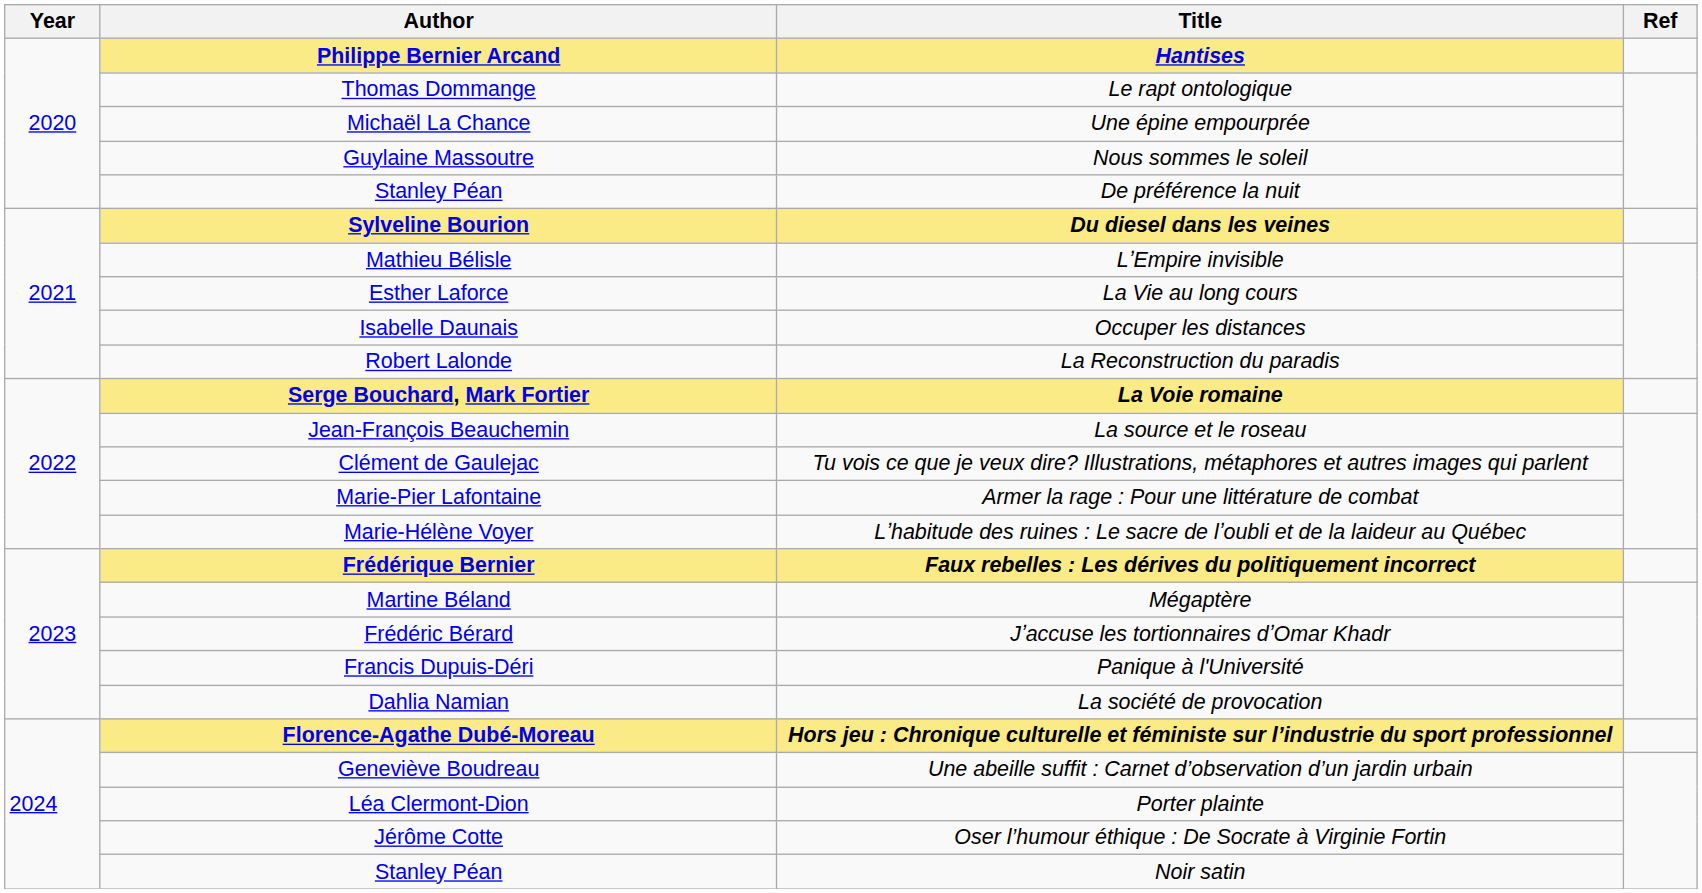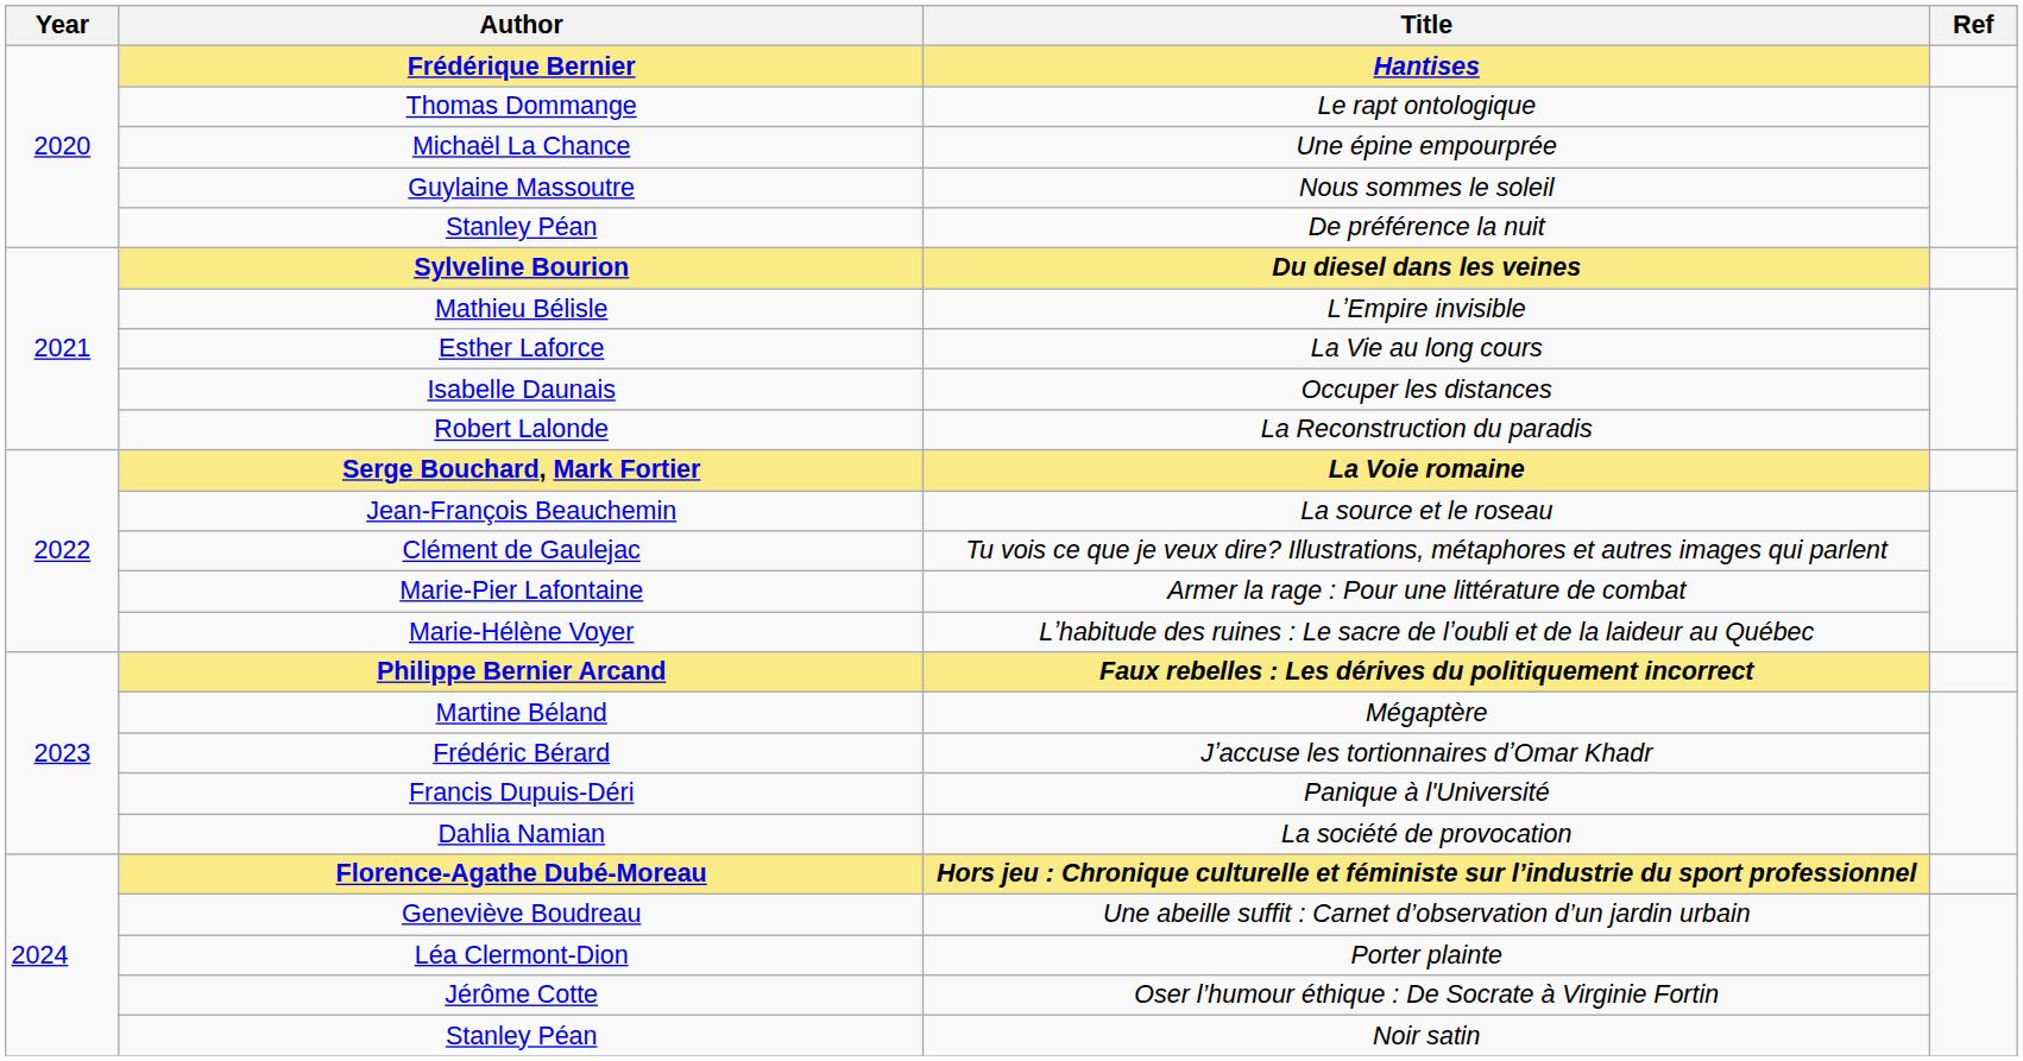Hantises | Author: Philippe Bernier Arcand -> Frédérique Bernier
Faux rebelles : Les dérives du politiquement incorrect | Author: Frédérique Bernier -> Philippe Bernier Arcand
